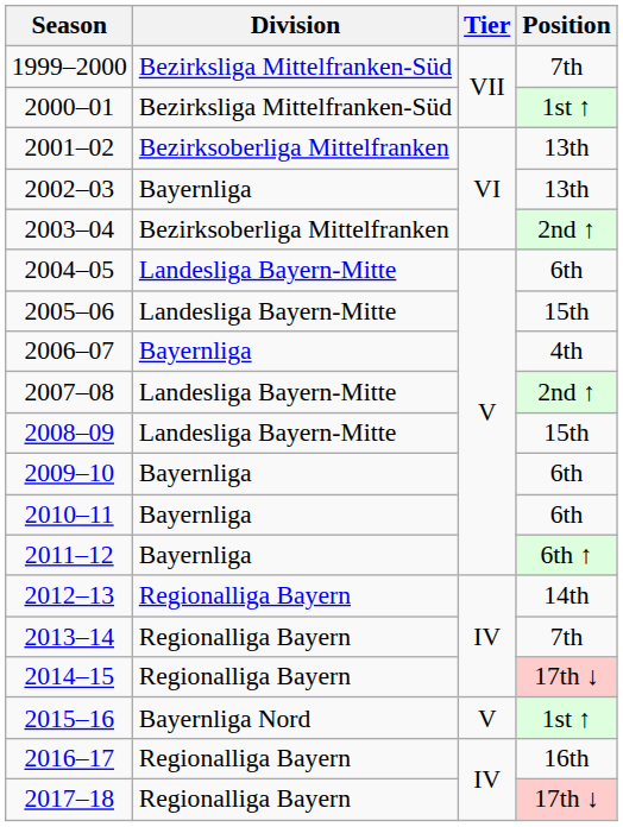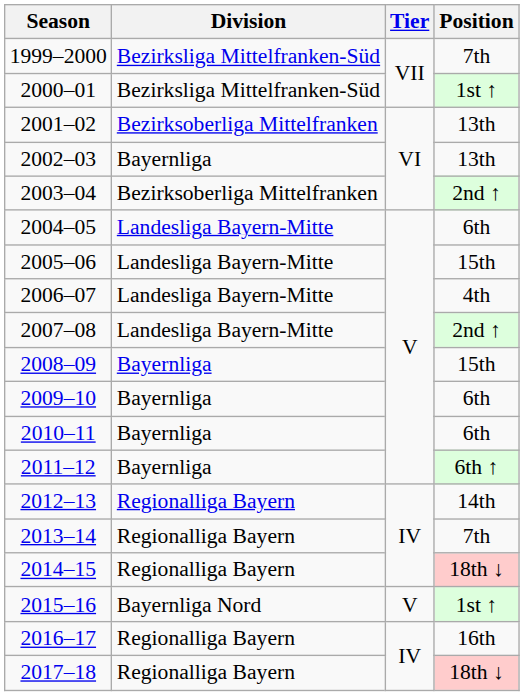2006–07 | Division: Bayernliga -> Landesliga Bayern-Mitte
2008–09 | Division: Landesliga Bayern-Mitte -> Bayernliga
2014–15 | Position: 17th ↓ -> 18th ↓
2017–18 | Position: 17th ↓ -> 18th ↓
